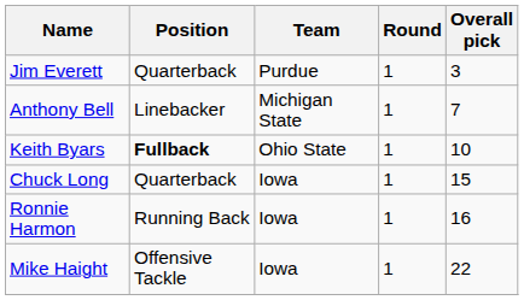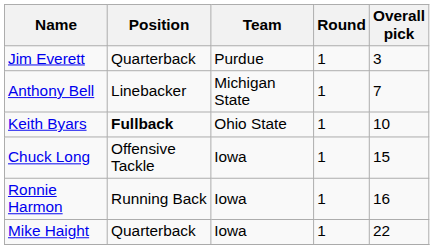Chuck Long | Position: Quarterback -> Offensive Tackle
Mike Haight | Position: Offensive Tackle -> Quarterback
